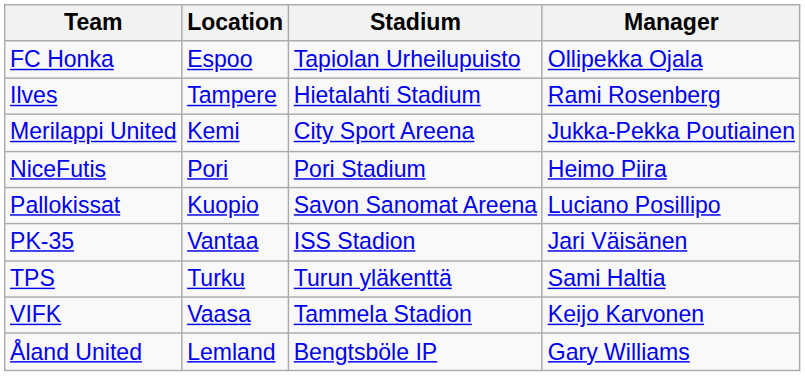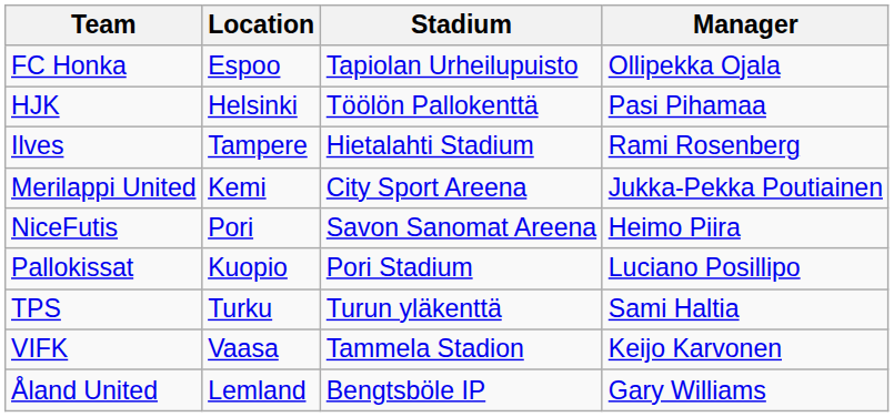+ row: HJK | Helsinki | Töölön Pallokenttä | Pasi Pihamaa
NiceFutis | Stadium: Pori Stadium -> Savon Sanomat Areena
Pallokissat | Stadium: Savon Sanomat Areena -> Pori Stadium
- row: PK-35 | Vantaa | ISS Stadion | Jari Väisänen
